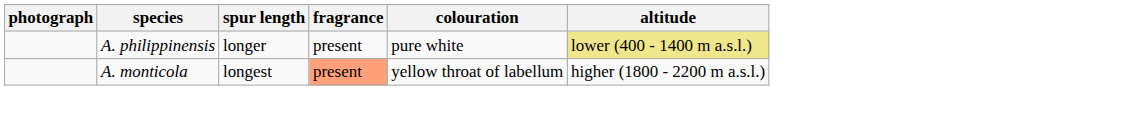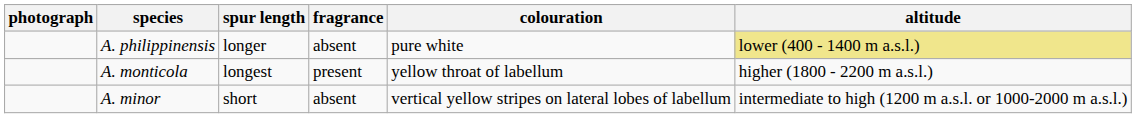A. philippinensis | fragrance: present -> absent
A. monticola | fragrance: lightsalmon background -> no background
+ row: A. minor | short | absent | vertical yellow stripes on lateral lobes of labellum | intermediate to high (1200 m a.s.l. or 1000-2000 m a.s.l.)
